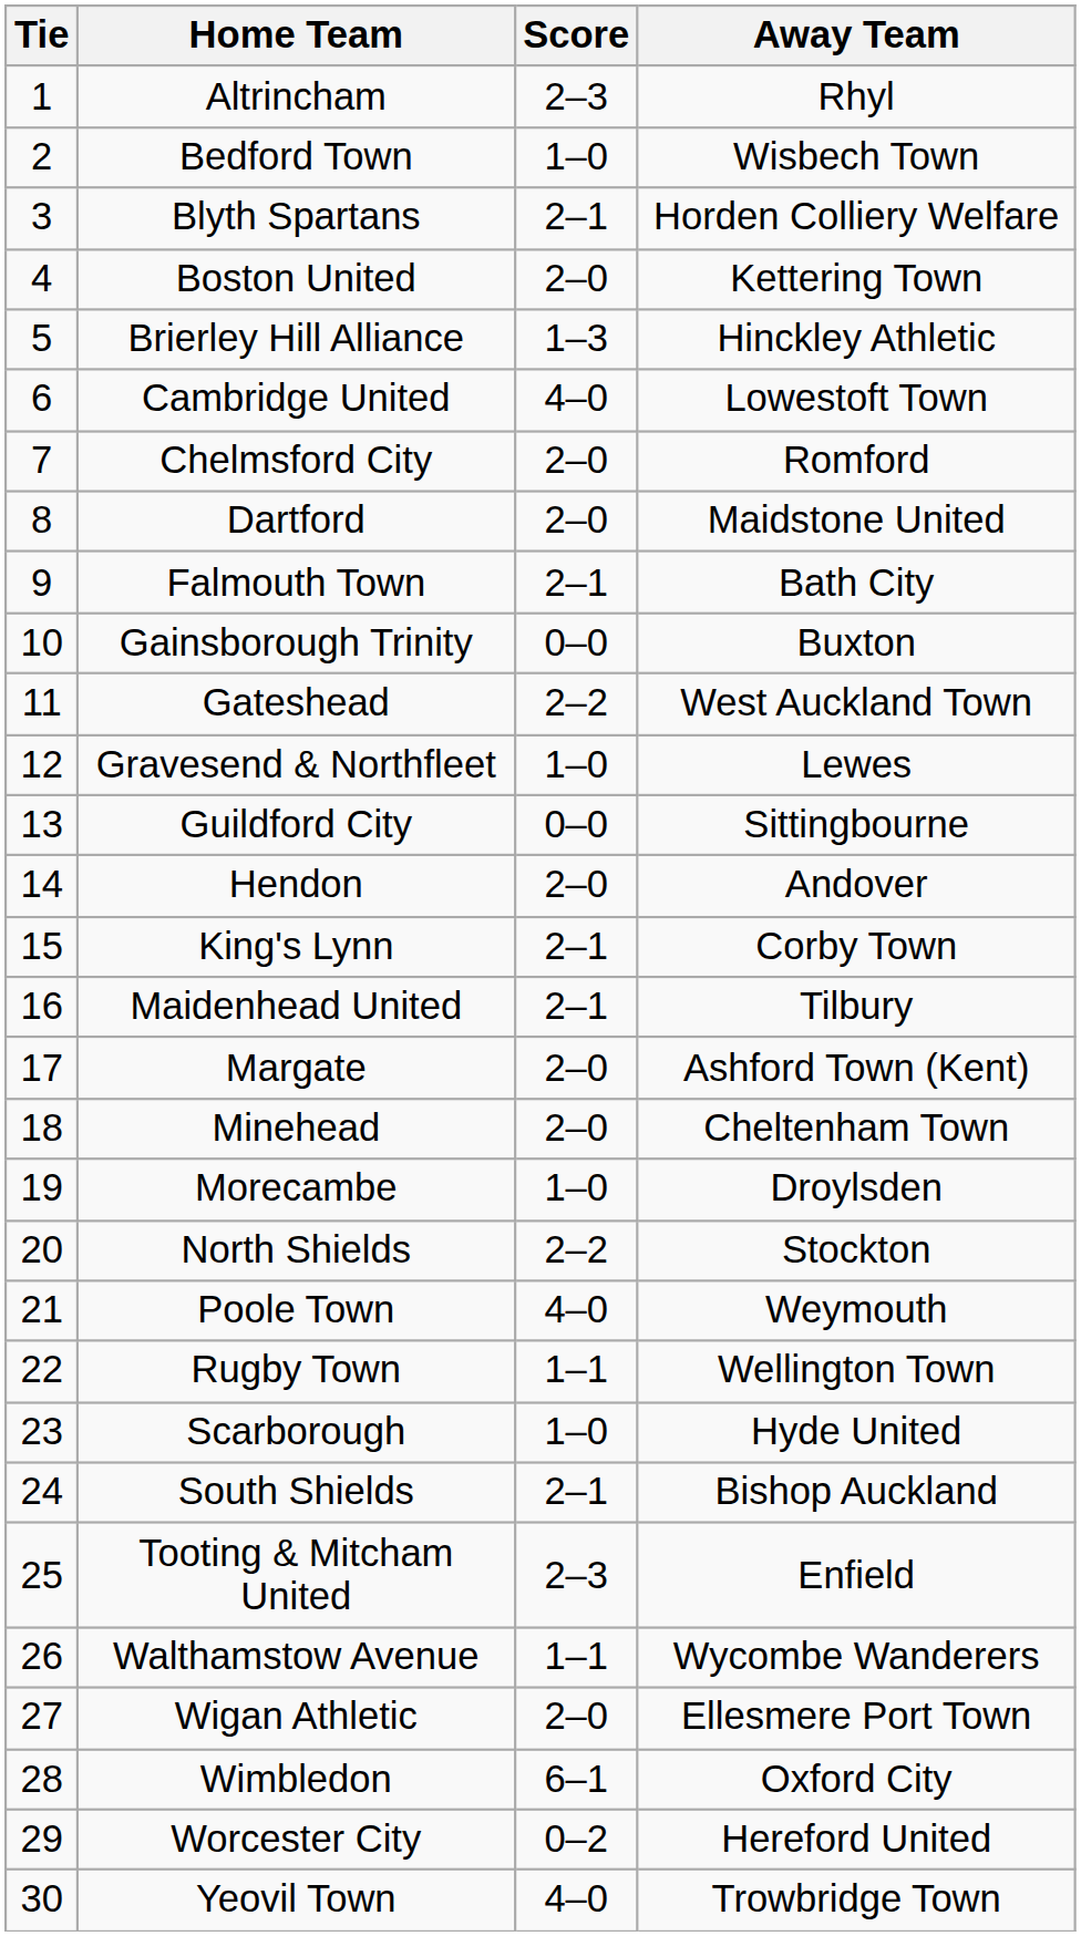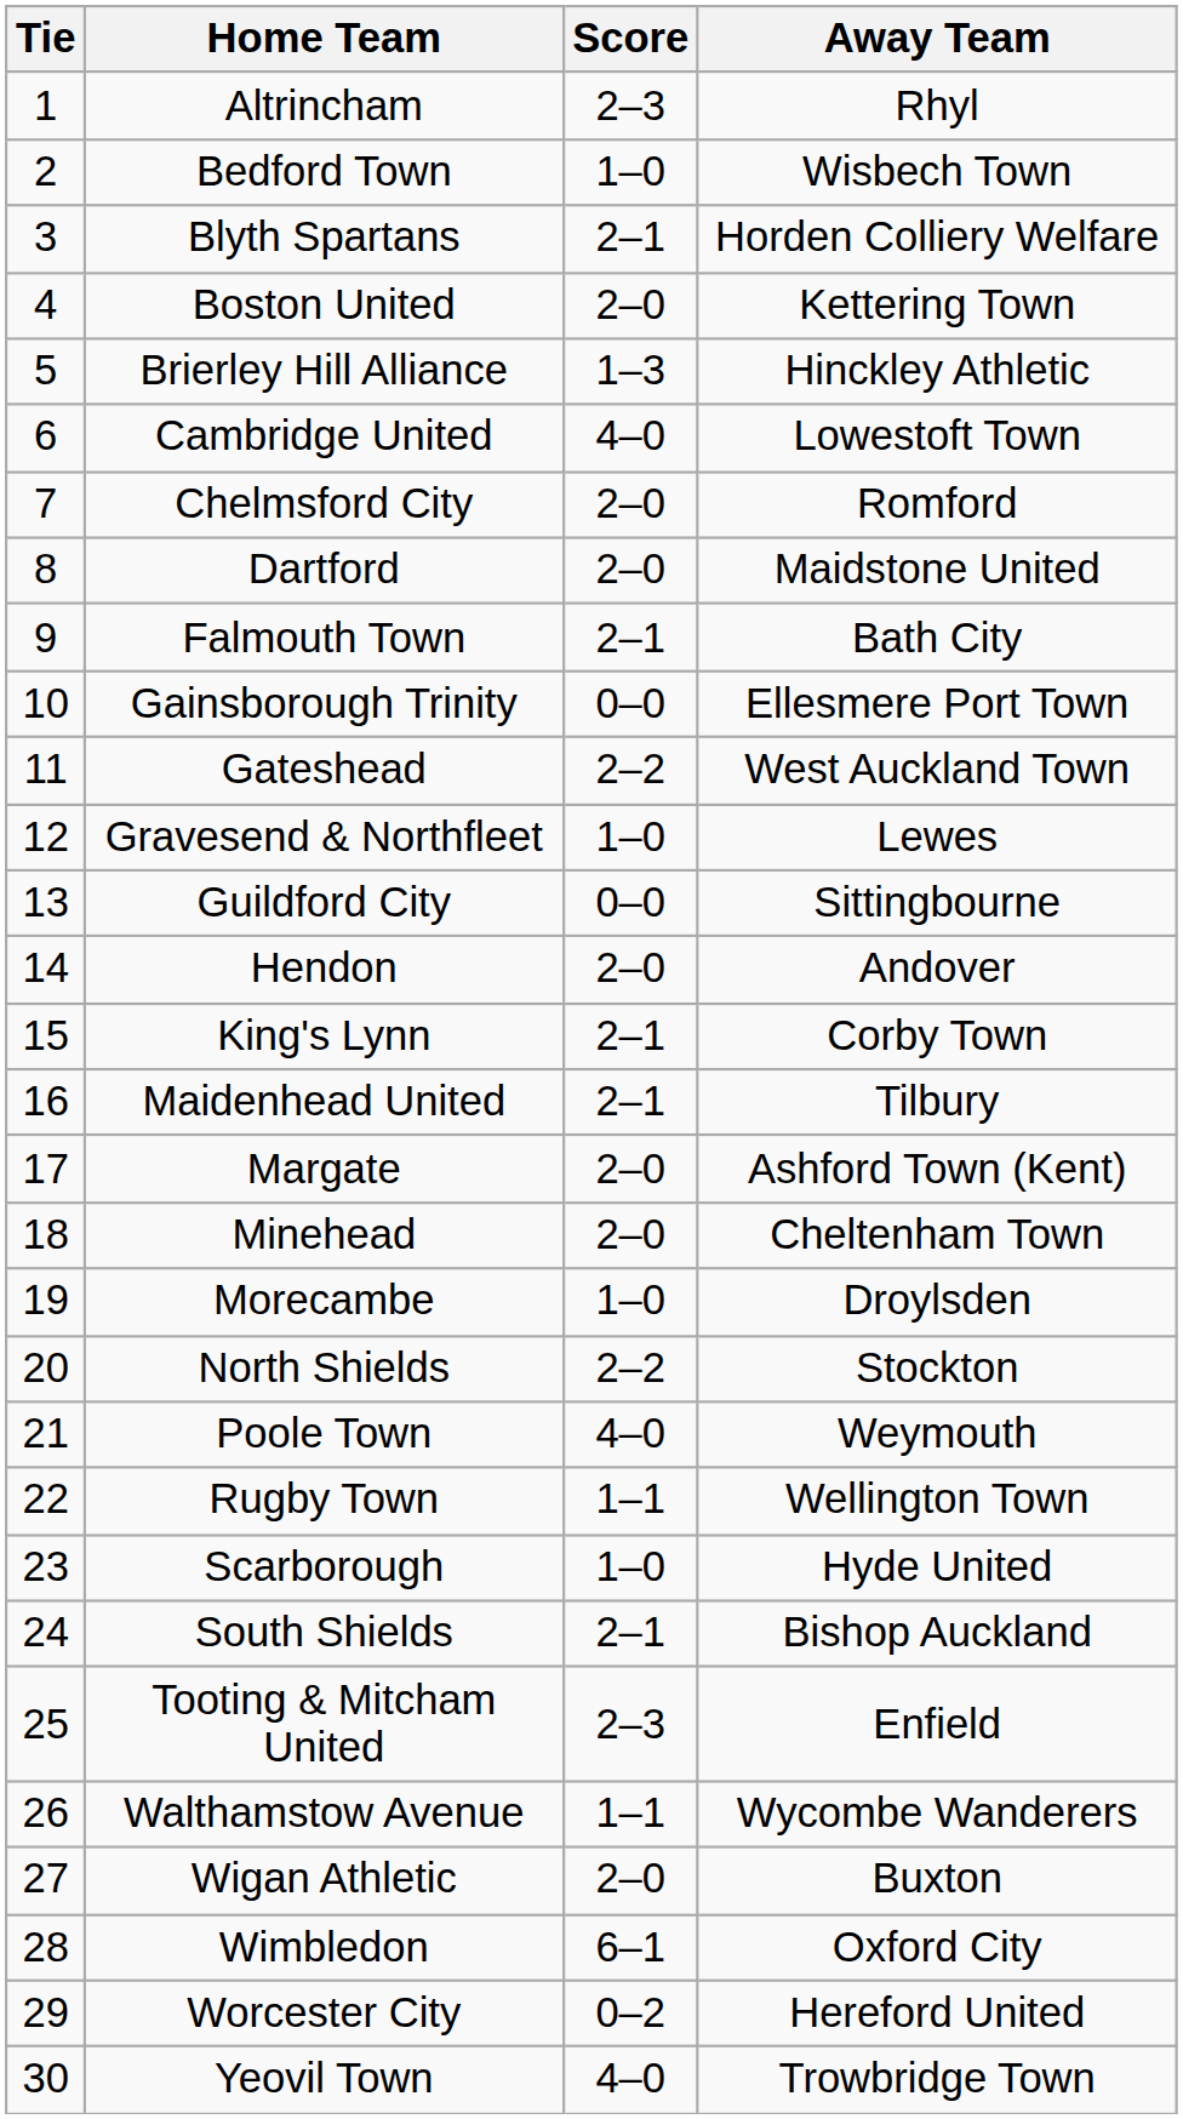Gainsborough Trinity | Away Team: Buxton -> Ellesmere Port Town
Wigan Athletic | Away Team: Ellesmere Port Town -> Buxton
